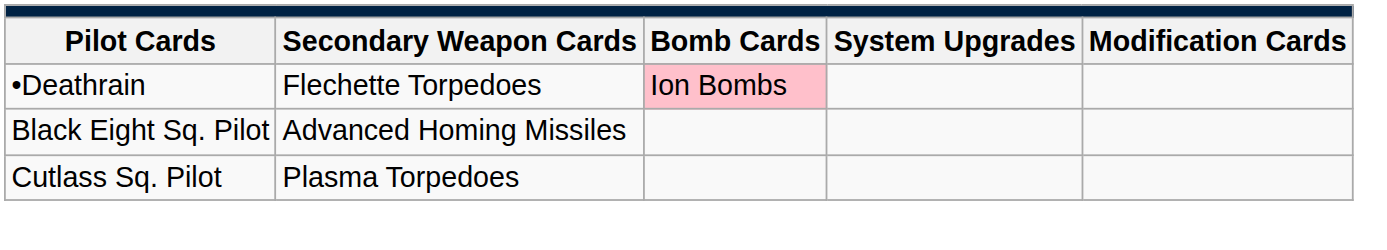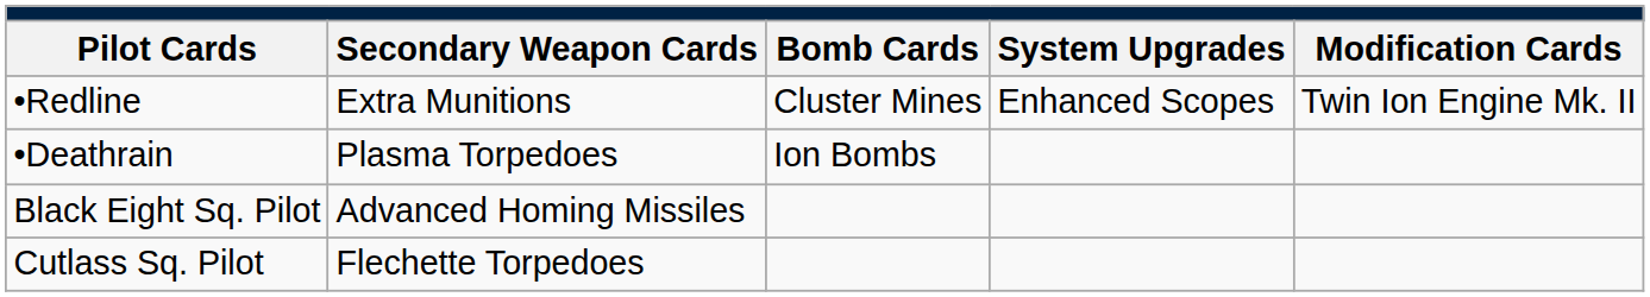+ row: •Redline | Extra Munitions | Cluster Mines | Enhanced Scopes | Twin Ion Engine Mk. II
•Deathrain | column 2: Flechette Torpedoes -> Plasma Torpedoes
•Deathrain | column 3: pink background -> no background
Cutlass Sq. Pilot | column 2: Plasma Torpedoes -> Flechette Torpedoes
